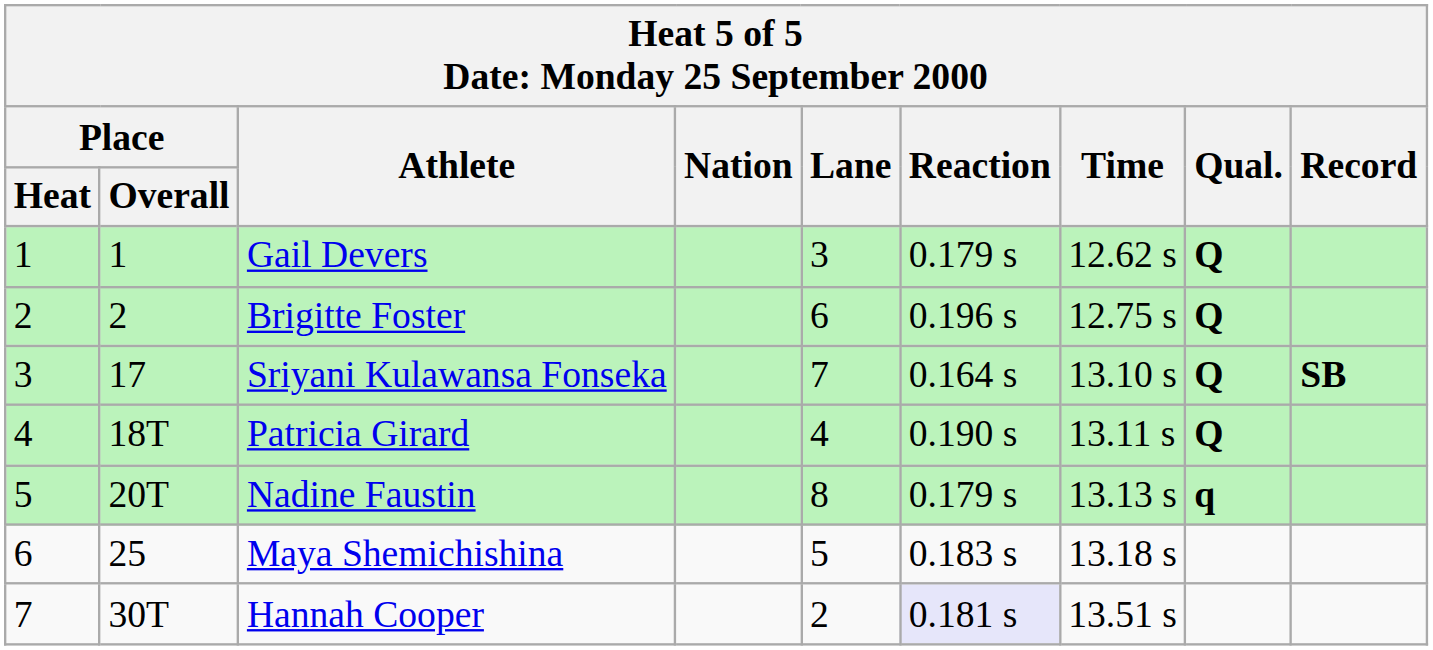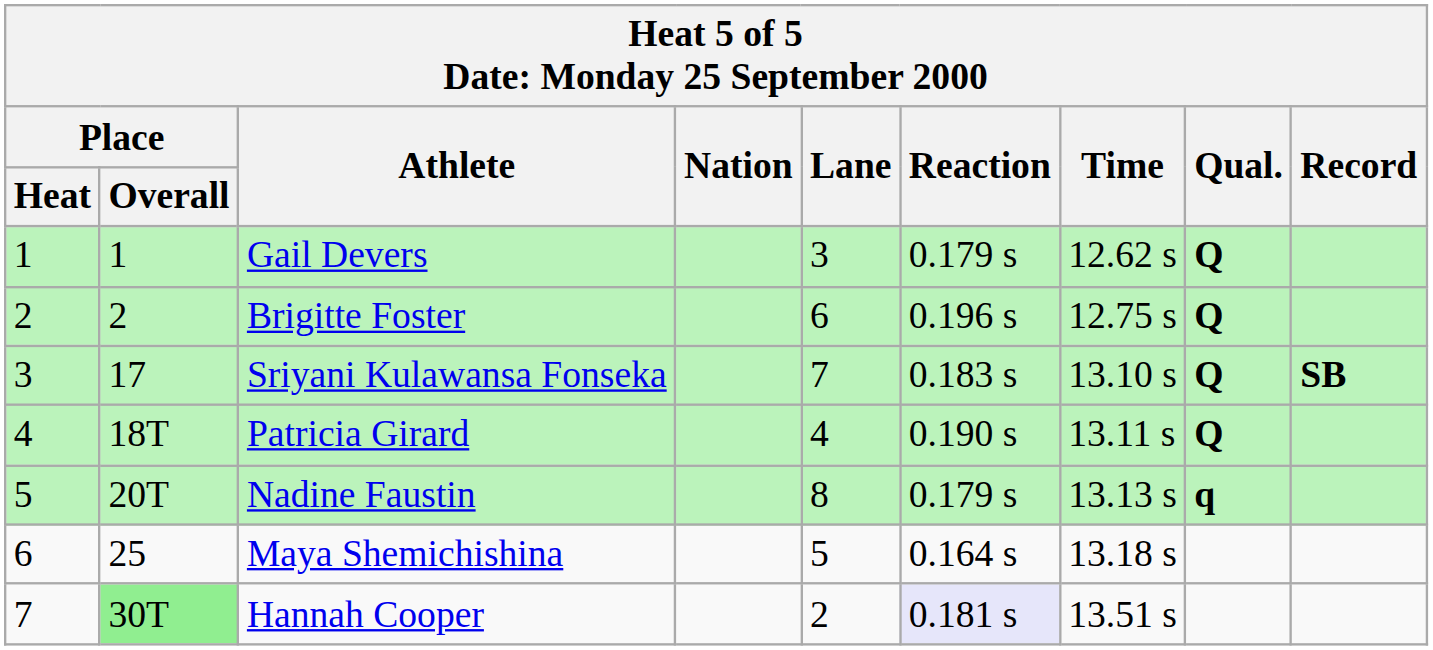Sriyani Kulawansa Fonseka | Reaction: 0.164 s -> 0.183 s
Maya Shemichishina | Reaction: 0.183 s -> 0.164 s
Hannah Cooper | Place / Overall: no background -> lightgreen background
